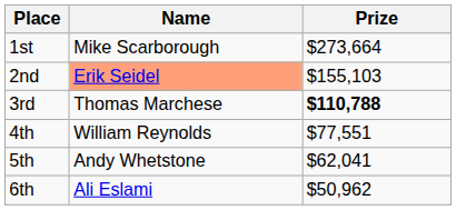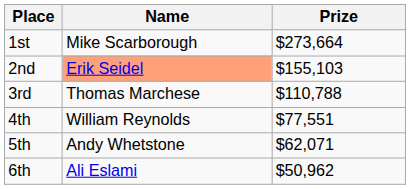3rd | Prize: bold -> normal
5th | Prize: $62,041 -> $62,071
